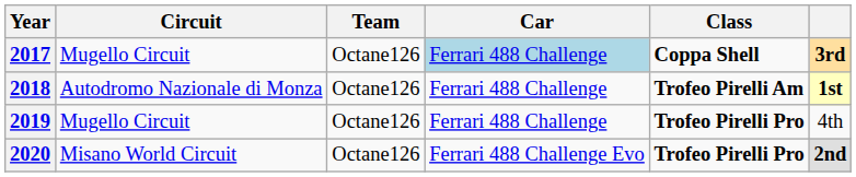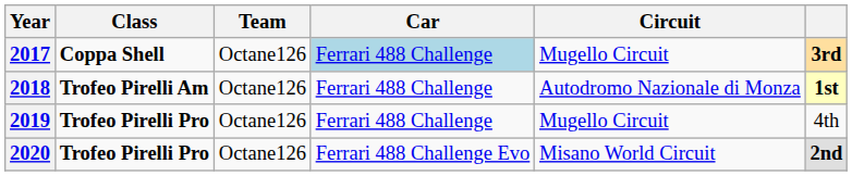columns swapped: Class <-> Circuit
